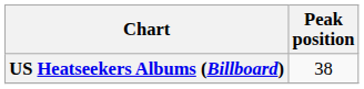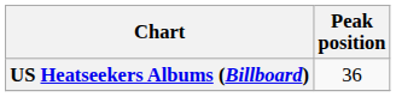US Heatseekers Albums (Billboard) | Peak position: 38 -> 36
